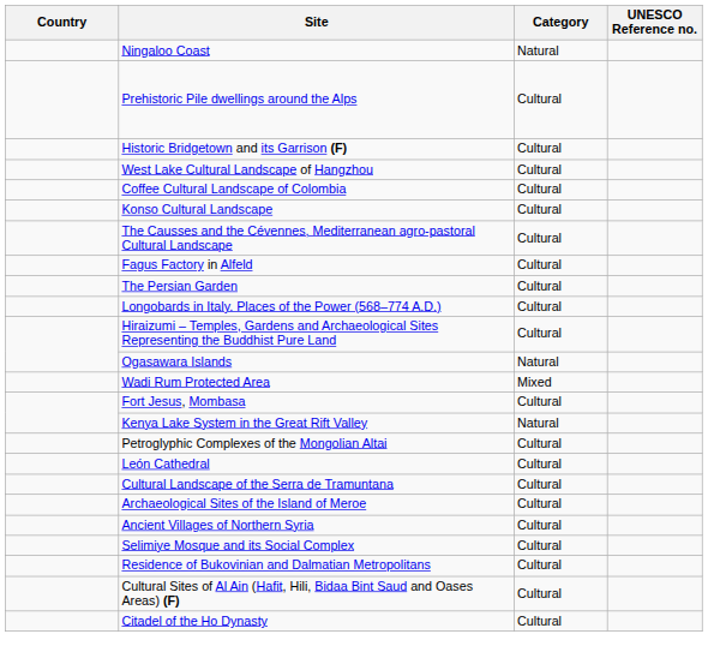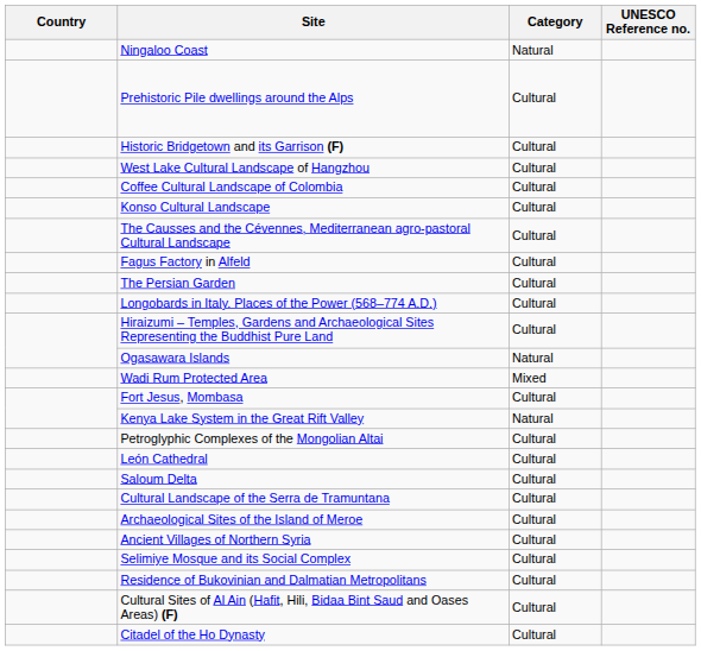+ row: Saloum Delta | Cultural
